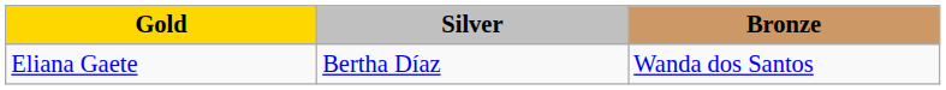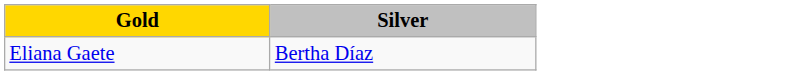- column: Bronze | Wanda dos Santos
